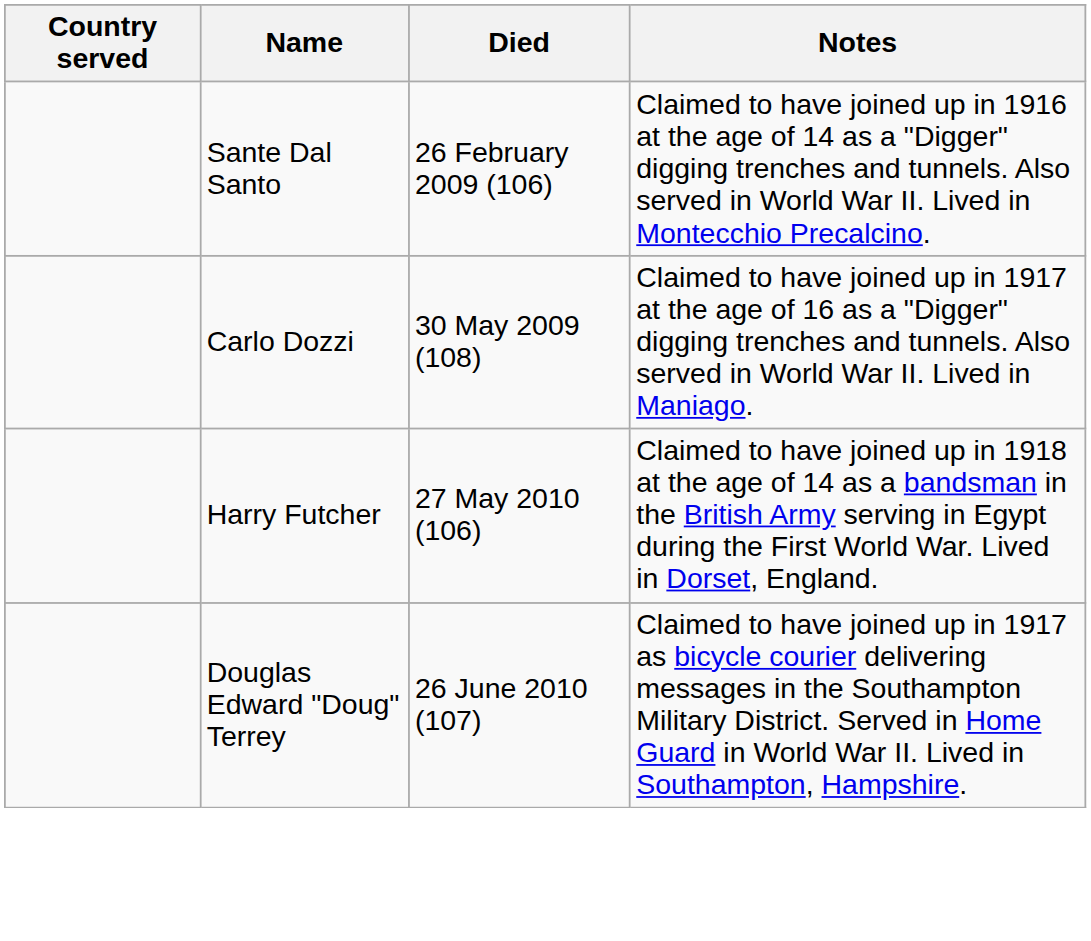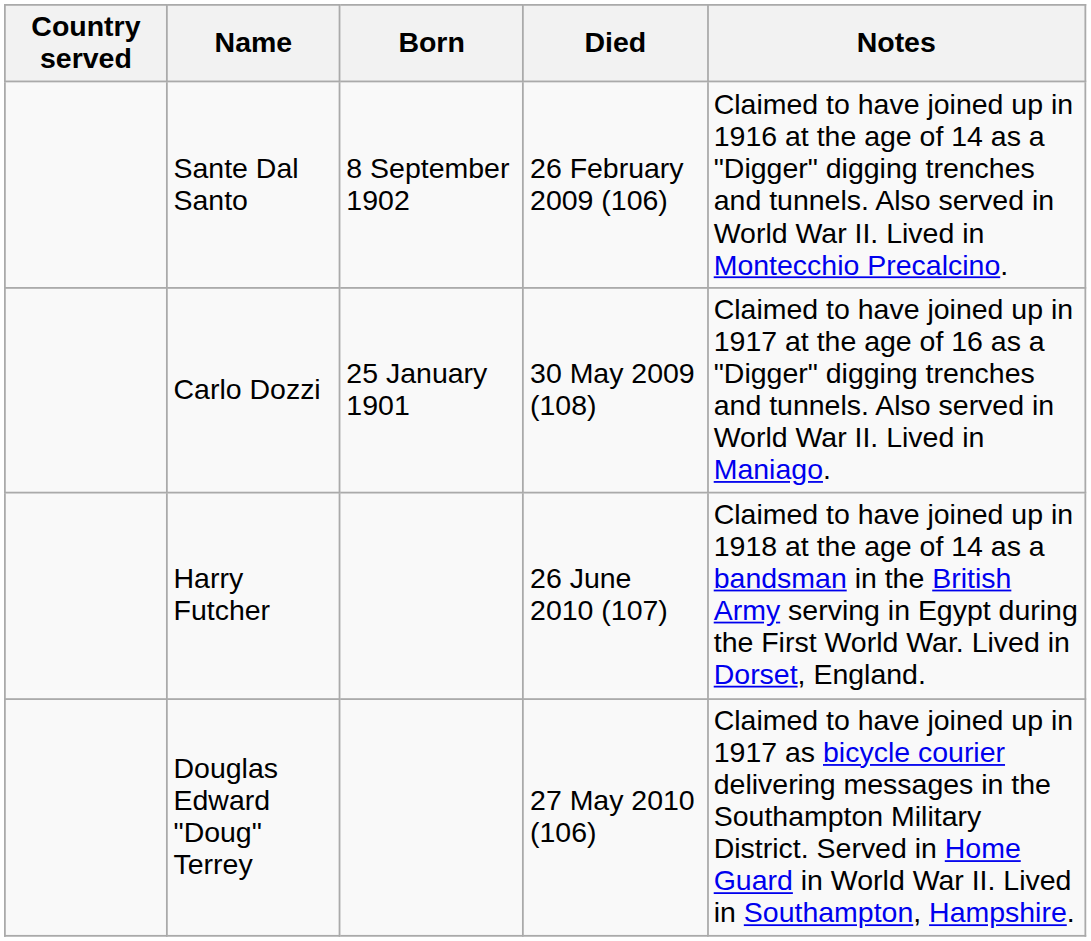+ column: Born | 8 September 1902 | 25 January 1901
Harry Futcher | Died: 27 May 2010 (106) -> 26 June 2010 (107)
Douglas Edward "Doug" Terrey | Died: 26 June 2010 (107) -> 27 May 2010 (106)
